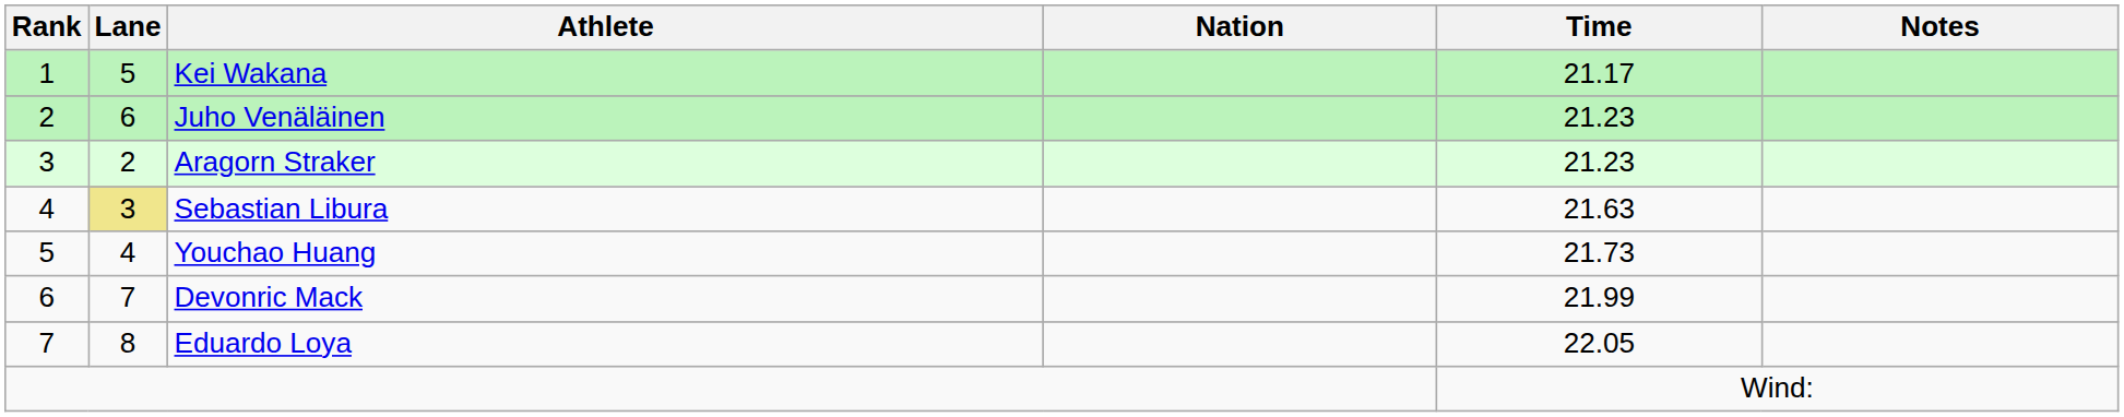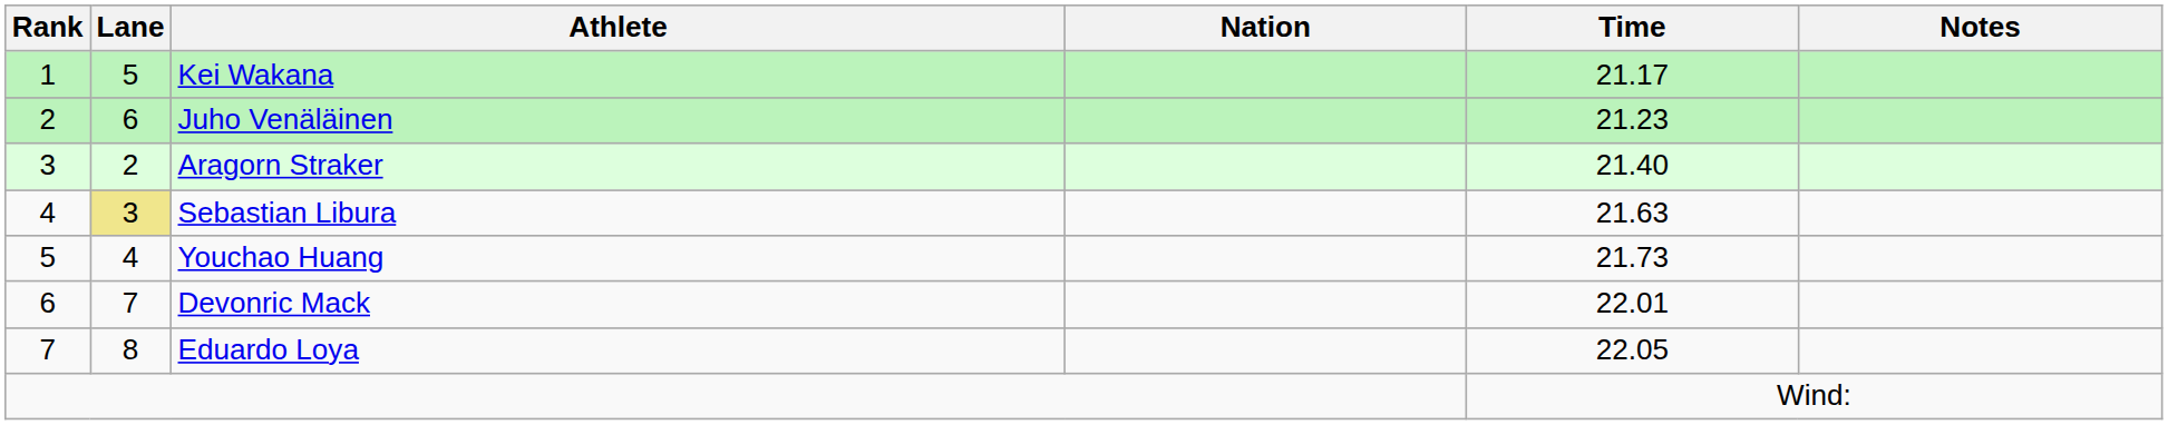Aragorn Straker | Time: 21.23 -> 21.40
Devonric Mack | Time: 21.99 -> 22.01
